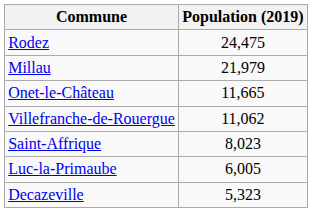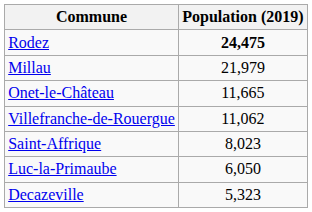Rodez | Population (2019): normal -> bold
Luc-la-Primaube | Population (2019): 6,005 -> 6,050
